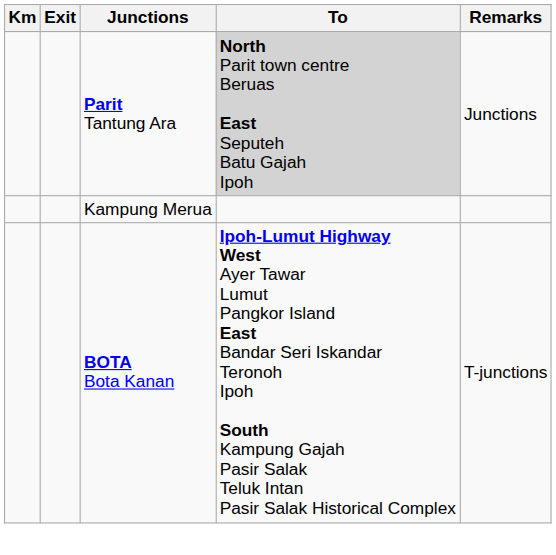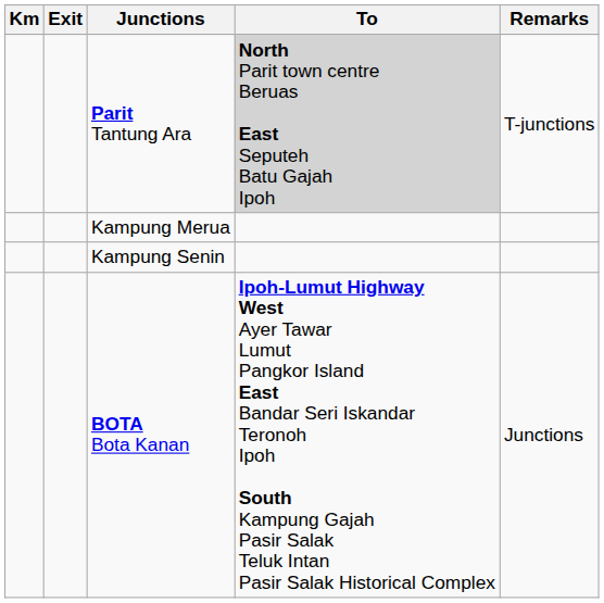Parit Tantung Ara | Remarks: Junctions -> T-junctions
+ row: Kampung Senin
BOTA Bota Kanan | Remarks: T-junctions -> Junctions
